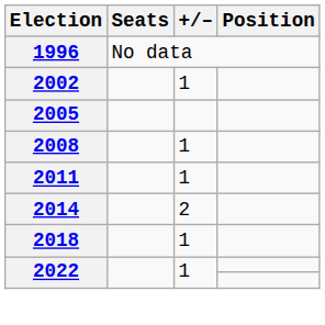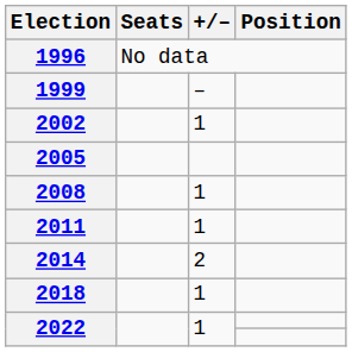+ row: 1999 | –
